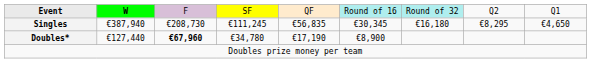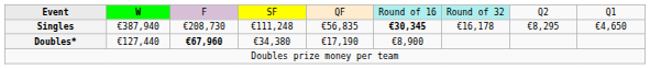Singles | column 4: €111,245 -> €111,248
Singles | column 6: normal -> bold
Singles | column 7: €16,180 -> €16,178
Doubles* | column 4: €34,780 -> €34,380
